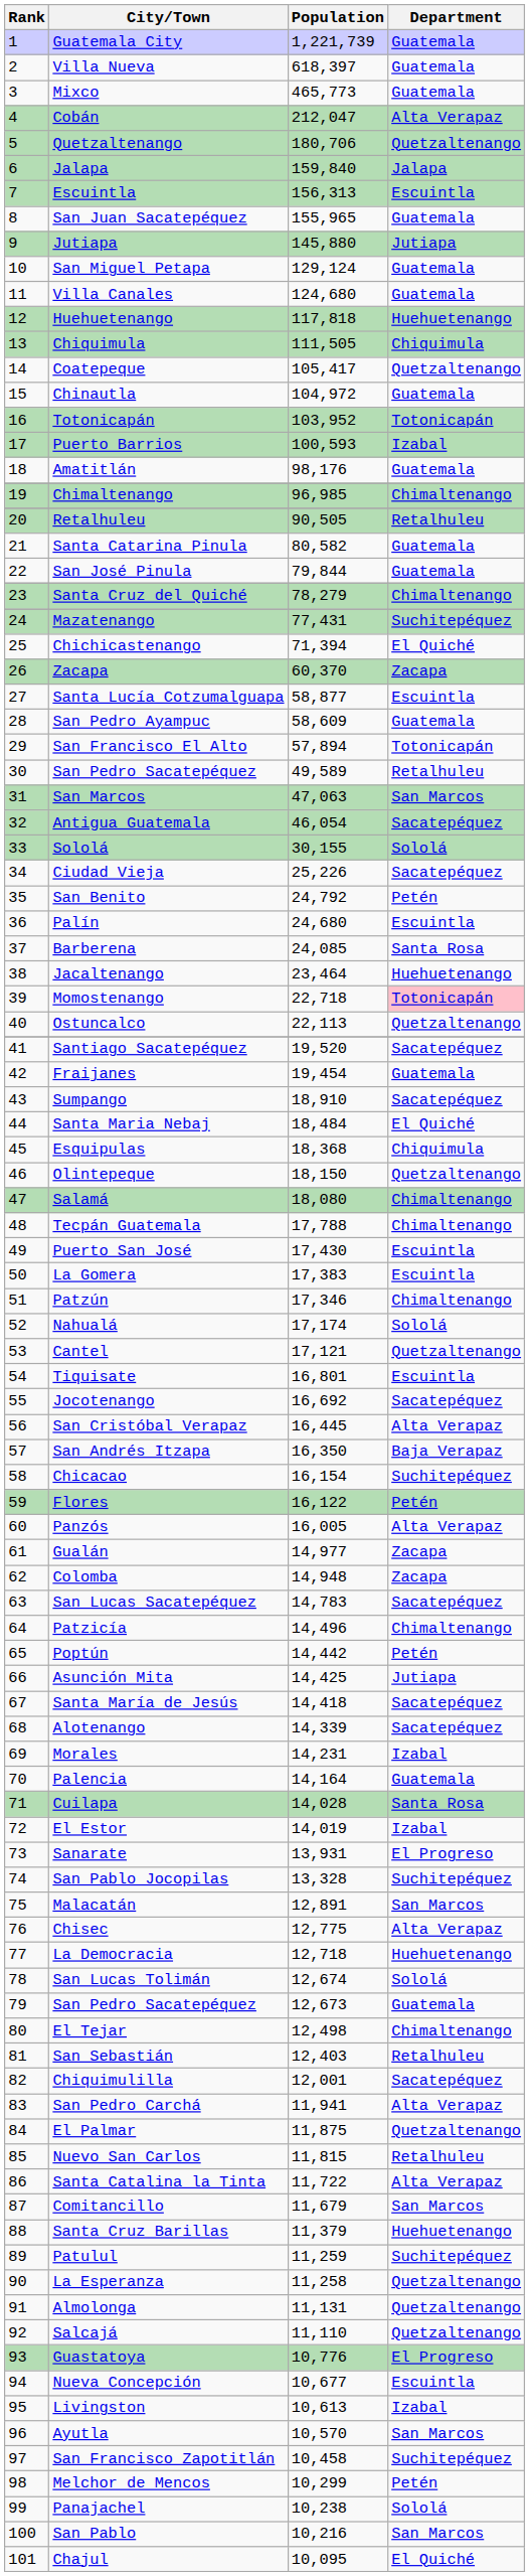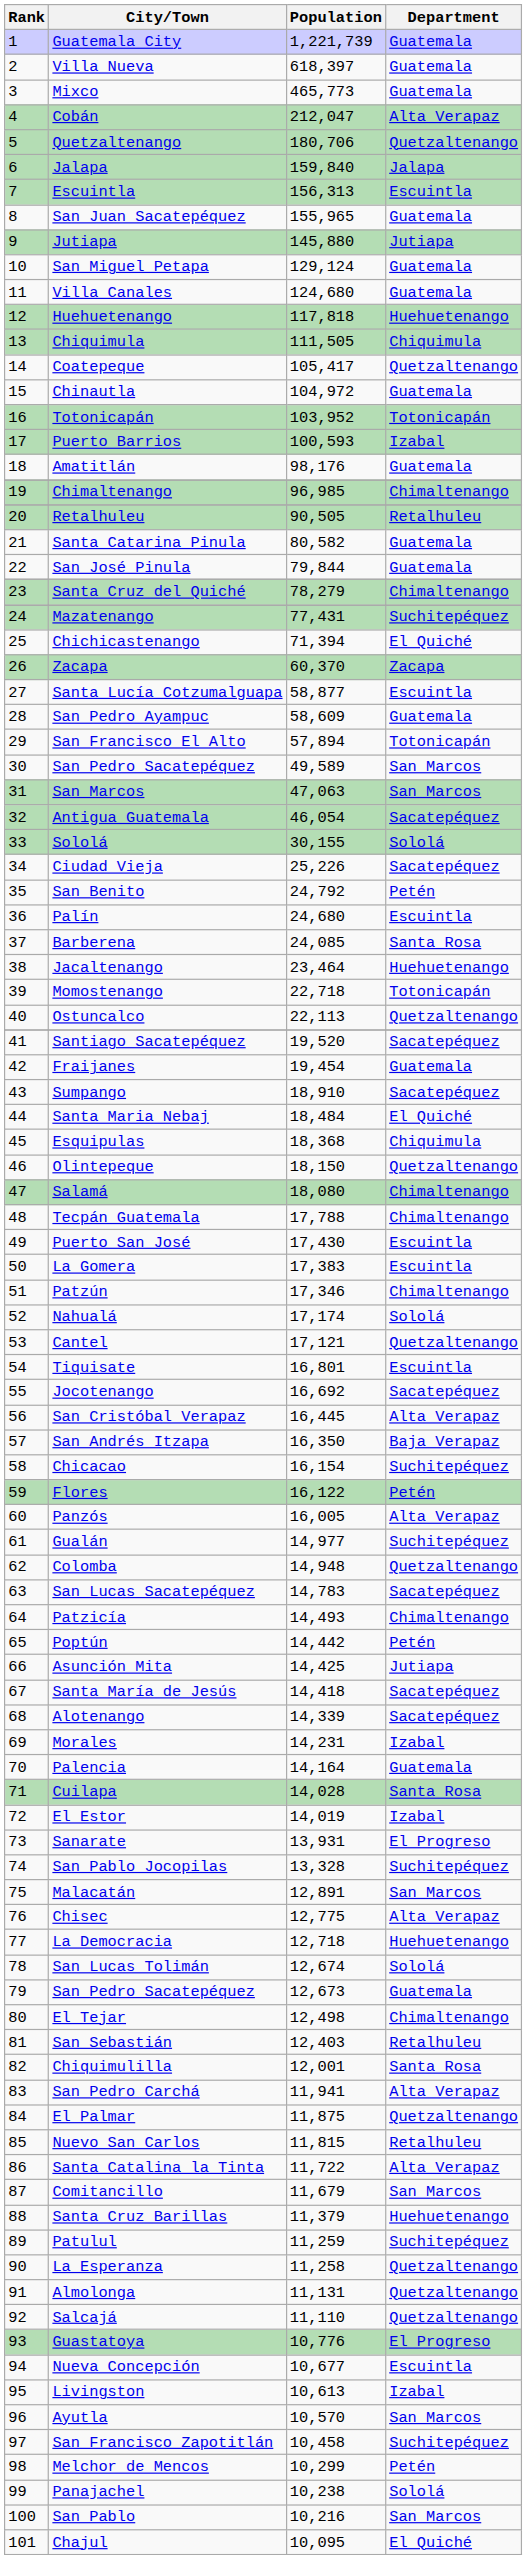30 / San Pedro Sacatepéquez | Department: Retalhuleu -> San Marcos
Momostenango | Department: pink background -> no background
Gualán | Department: Zacapa -> Suchitepéquez
Colomba | Department: Zacapa -> Quetzaltenango
Patzicía | Population: 14,496 -> 14,493
Chiquimulilla | Department: Sacatepéquez -> Santa Rosa
